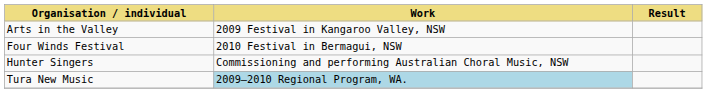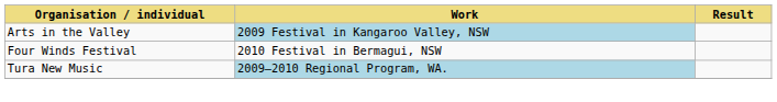Arts in the Valley | Work: no background -> lightblue background
- row: Hunter Singers | Commissioning and performing Australian Choral Music, NSW
